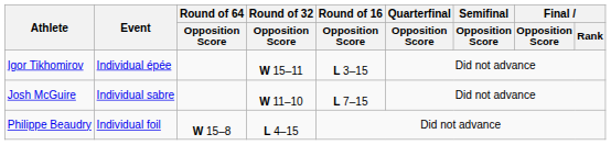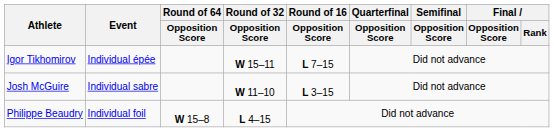Igor Tikhomirov | Round of 16 / Opposition Score: L 3–15 -> L 7–15
Josh McGuire | Round of 16 / Opposition Score: L 7–15 -> L 3–15
